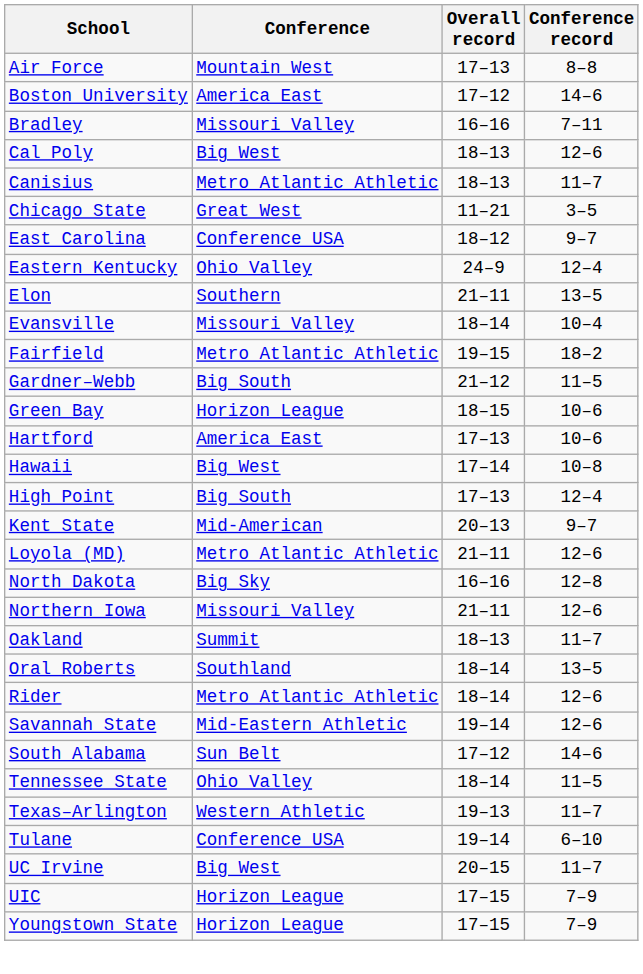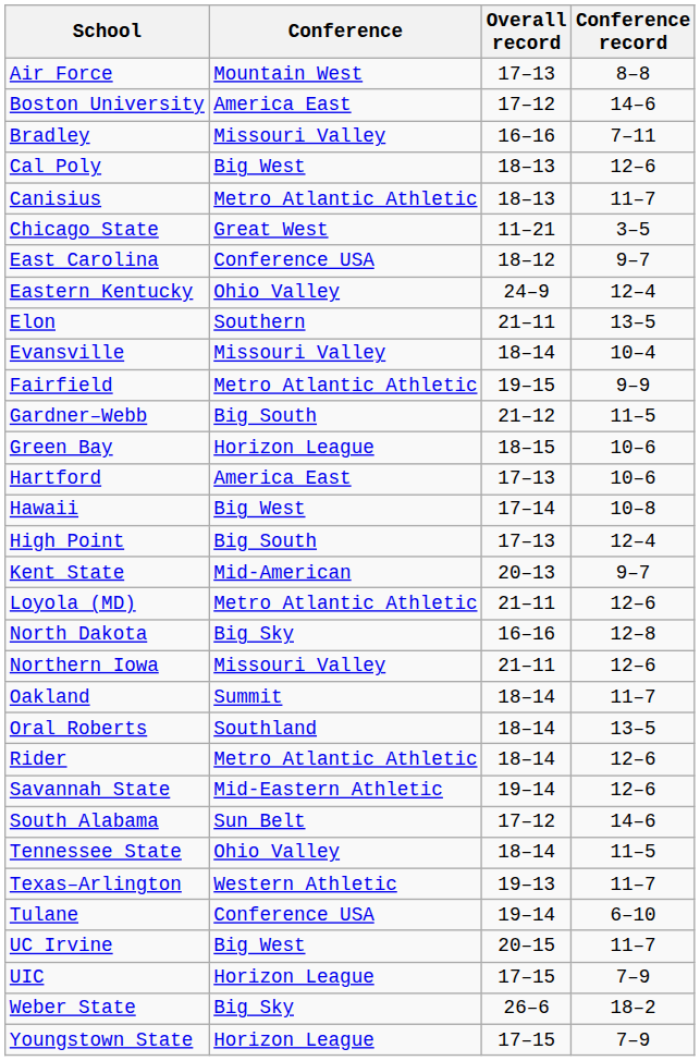Fairfield | Conference record: 18–2 -> 9–9
Oakland | Overall record: 18–13 -> 18–14
+ row: Weber State | Big Sky | 26–6 | 18–2
